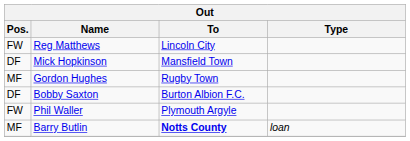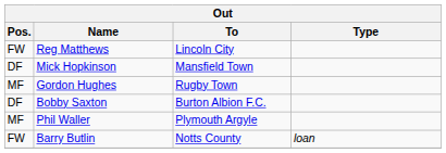Phil Waller | Pos.: FW -> MF
Barry Butlin | Pos.: MF -> FW
Barry Butlin | To: bold -> normal
